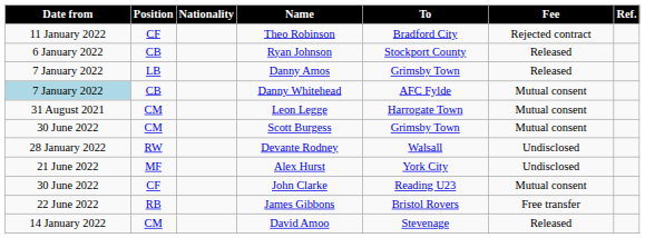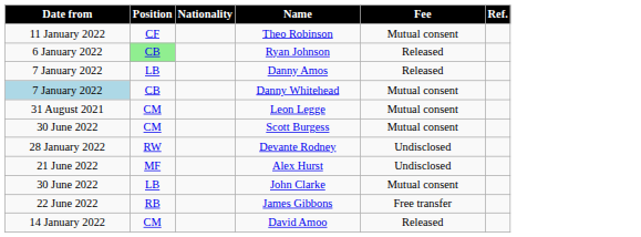- column: To | Bradford City | Stockport County | Grimsby Town | AFC Fylde | Harrogate Town | Grimsby Town | Walsall | York City | Reading U23 | Bristol Rovers | Stevenage
Theo Robinson | Fee: Rejected contract -> Mutual consent
Ryan Johnson | Position: no background -> lightgreen background
John Clarke | Position: CF -> LB
